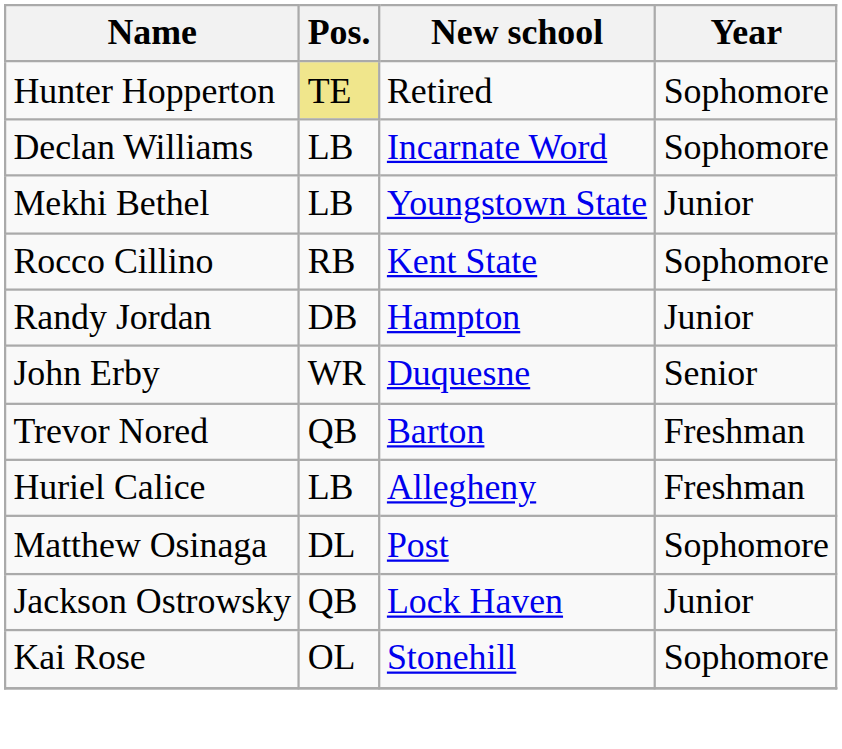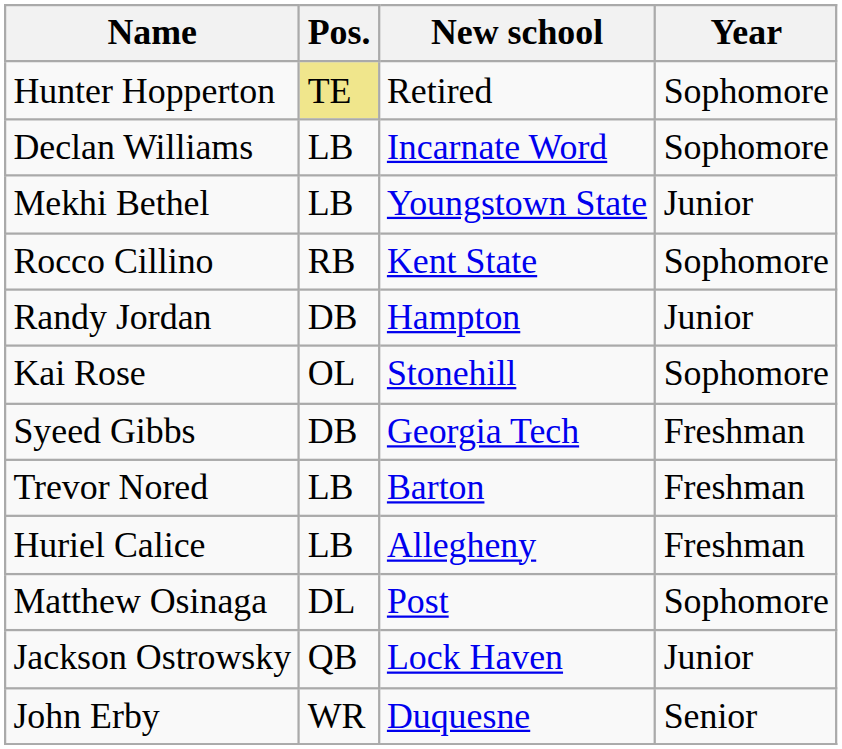rows swapped: John Erby <-> Kai Rose
+ row: Syeed Gibbs | DB | Georgia Tech | Freshman
Trevor Nored | Pos.: QB -> LB
